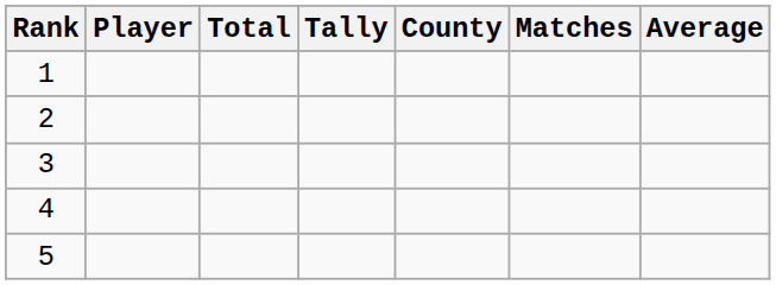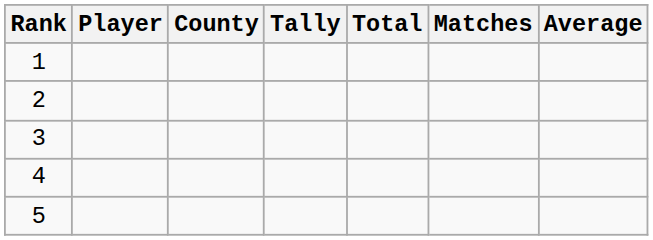columns swapped: County <-> Total
